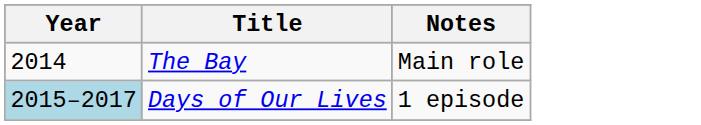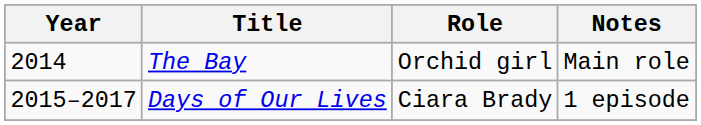+ column: Role | Orchid girl | Ciara Brady
Days of Our Lives | Year: lightblue background -> no background
